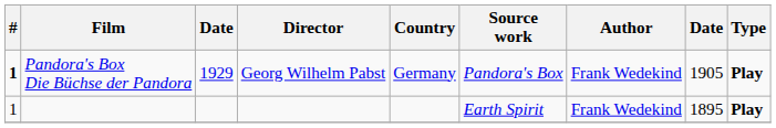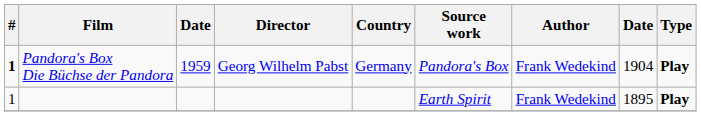Pandora's Box Die Büchse der Pandora | column 3: 1929 -> 1959
Pandora's Box Die Büchse der Pandora | column 8: 1905 -> 1904
